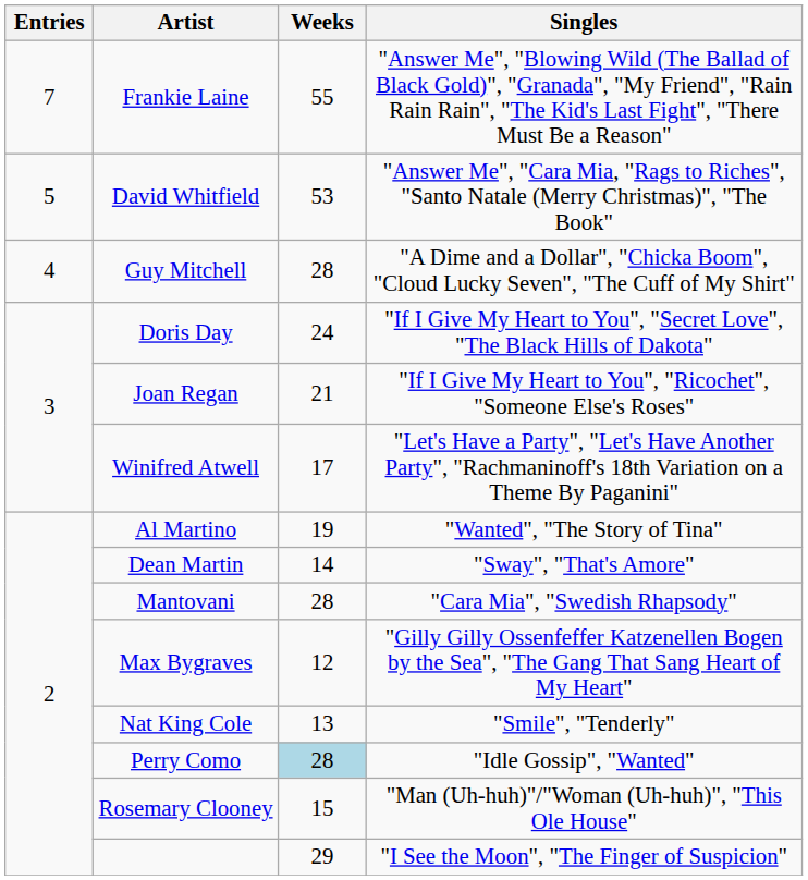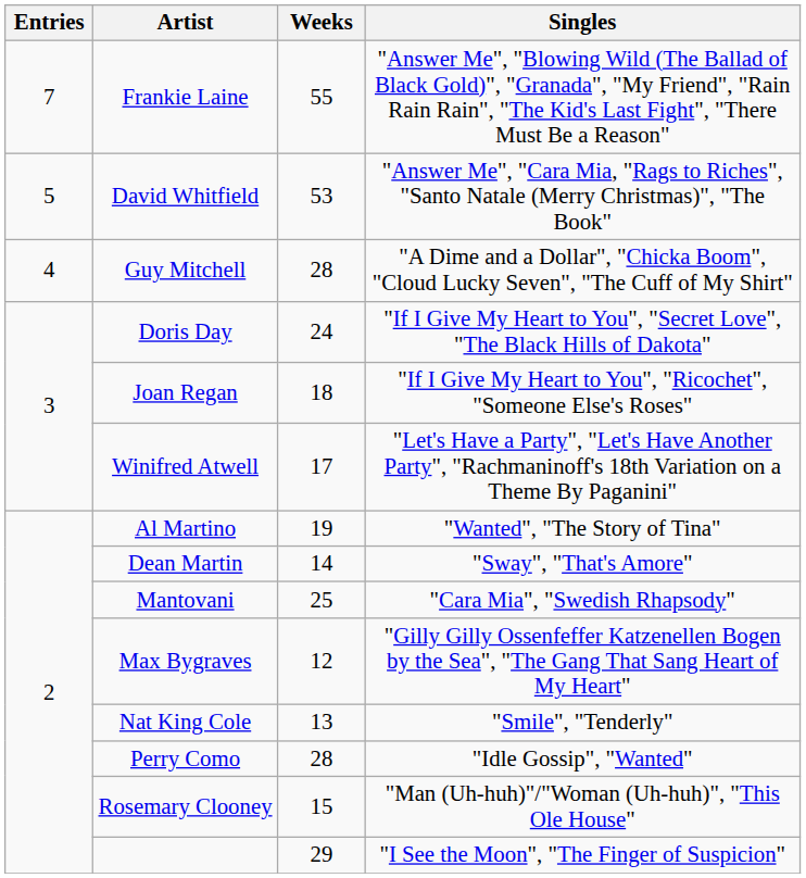Joan Regan | Weeks: 21 -> 18
Mantovani | Weeks: 28 -> 25
Perry Como | Weeks: lightblue background -> no background
